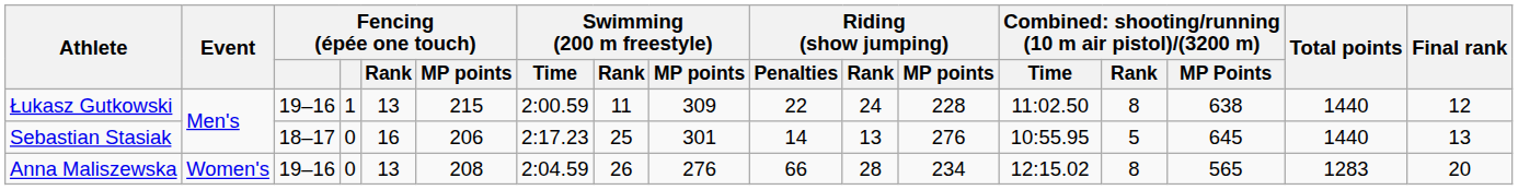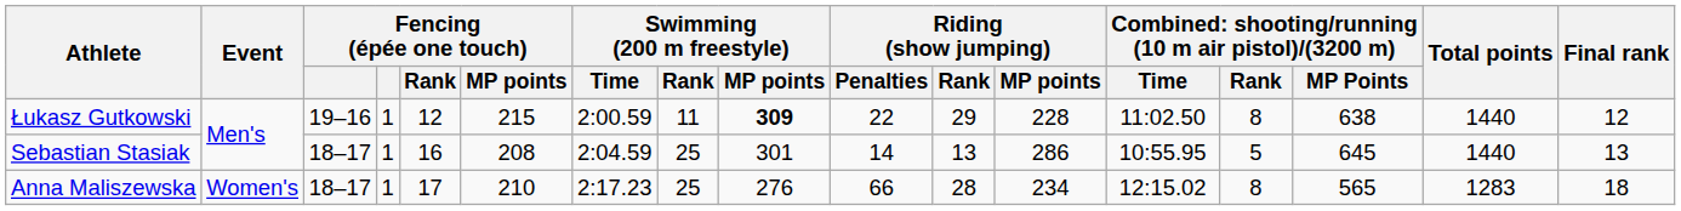Łukasz Gutkowski | Fencing (épée one touch) / Rank: 13 -> 12
Łukasz Gutkowski | Swimming (200 m freestyle) / MP points: normal -> bold
Łukasz Gutkowski | Riding (show jumping) / Rank: 24 -> 29
Sebastian Stasiak | column 4: 0 -> 1
Sebastian Stasiak | Fencing (épée one touch) / MP points: 206 -> 208
Sebastian Stasiak | Swimming (200 m freestyle) / Time: 2:17.23 -> 2:04.59
Sebastian Stasiak | Riding (show jumping) / MP points: 276 -> 286
Anna Maliszewska | column 3: 19–16 -> 18–17
Anna Maliszewska | column 4: 0 -> 1
Anna Maliszewska | Fencing (épée one touch) / Rank: 13 -> 17
Anna Maliszewska | Fencing (épée one touch) / MP points: 208 -> 210
Anna Maliszewska | Swimming (200 m freestyle) / Time: 2:04.59 -> 2:17.23
Anna Maliszewska | Swimming (200 m freestyle) / Rank: 26 -> 25
Anna Maliszewska | Final rank: 20 -> 18
